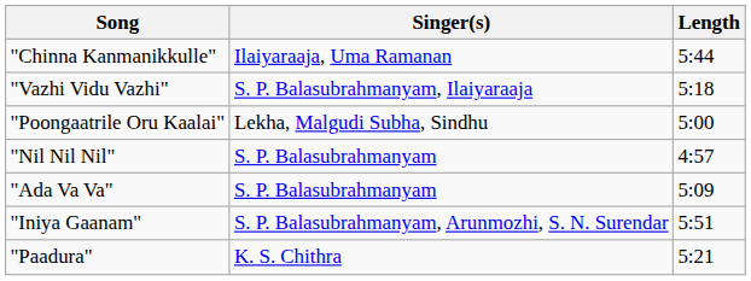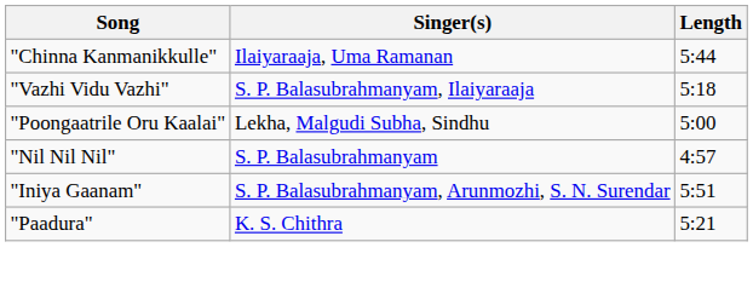- row: "Ada Va Va" | S. P. Balasubrahmanyam | 5:09
